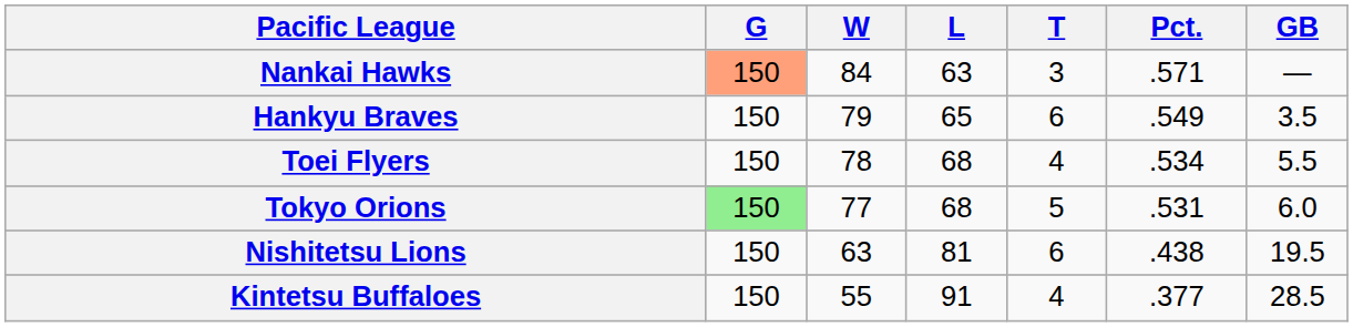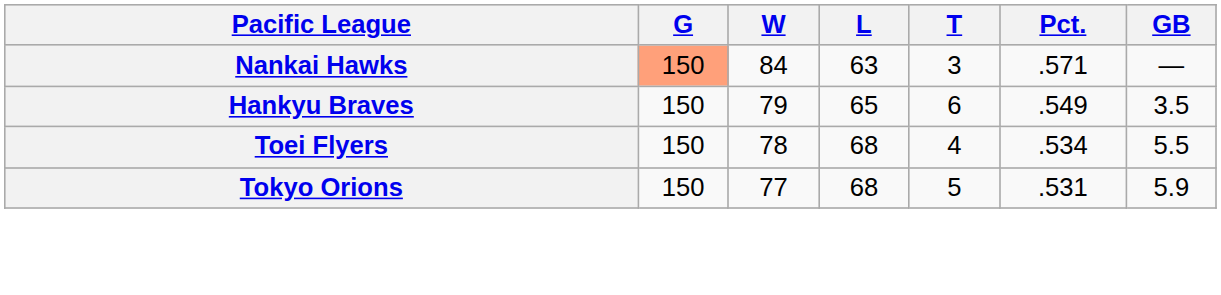Tokyo Orions | G: lightgreen background -> no background
Tokyo Orions | GB: 6.0 -> 5.9
- row: Nishitetsu Lions | 150 | 63 | 81 | 6 | .438 | 19.5
- row: Kintetsu Buffaloes | 150 | 55 | 91 | 4 | .377 | 28.5
